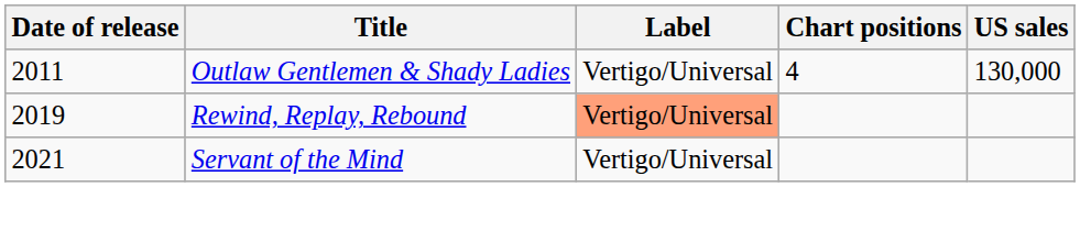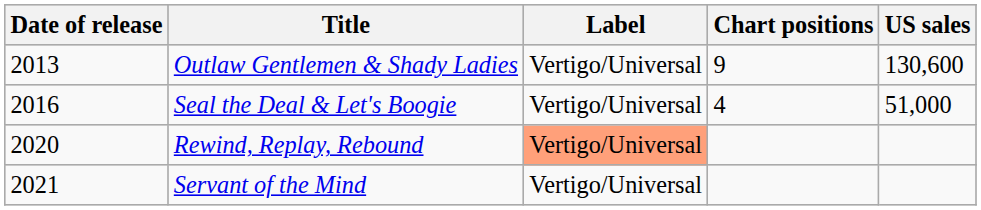Outlaw Gentlemen & Shady Ladies | Date of release: 2011 -> 2013
Outlaw Gentlemen & Shady Ladies | Chart positions: 4 -> 9
Outlaw Gentlemen & Shady Ladies | US sales: 130,000 -> 130,600
+ row: 2016 | Seal the Deal & Let's Boogie | Vertigo/Universal | 4 | 51,000
Rewind, Replay, Rebound | Date of release: 2019 -> 2020
